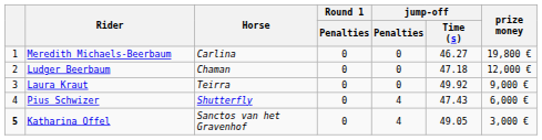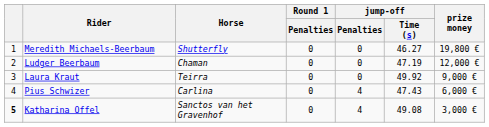Meredith Michaels-Beerbaum | Horse: Carlina -> Shutterfly
Ludger Beerbaum | jump-off / Time (s): 47.18 -> 47.19
Pius Schwizer | Horse: Shutterfly -> Carlina
Katharina Offel | jump-off / Time (s): 49.05 -> 49.08
